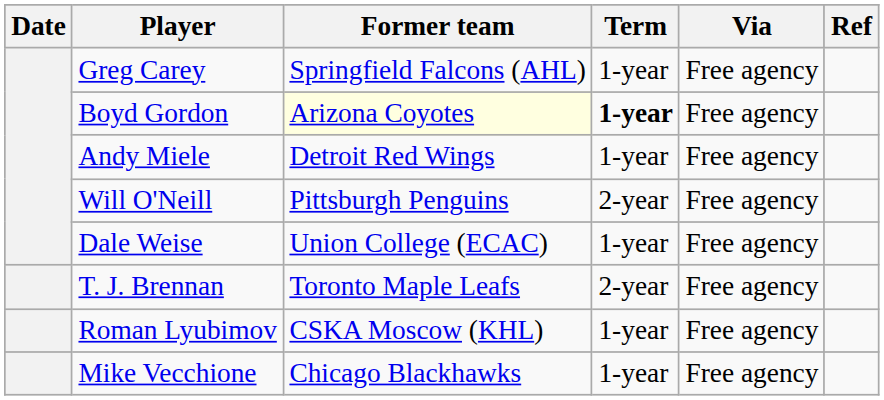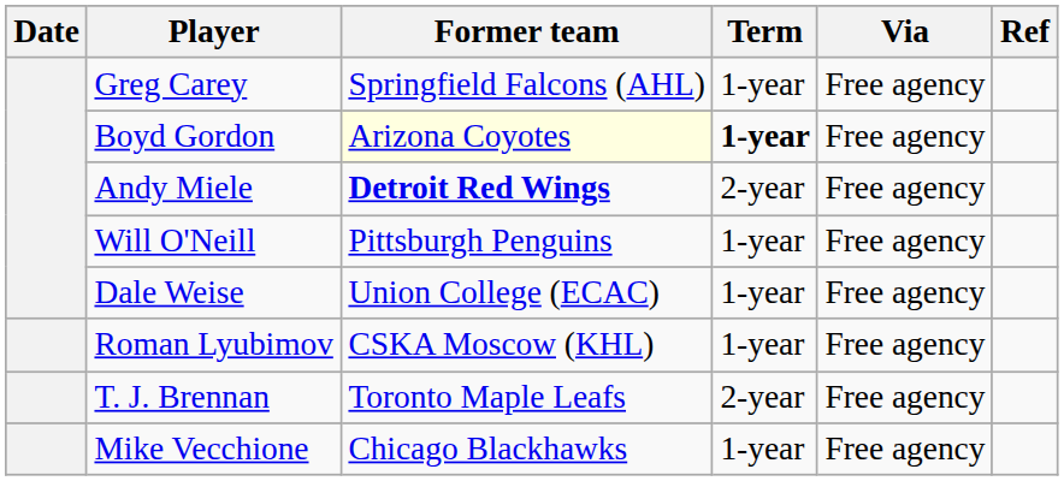Andy Miele | Former team: normal -> bold
Andy Miele | Term: 1-year -> 2-year
Will O'Neill | Term: 2-year -> 1-year
rows swapped: T. J. Brennan <-> Roman Lyubimov
